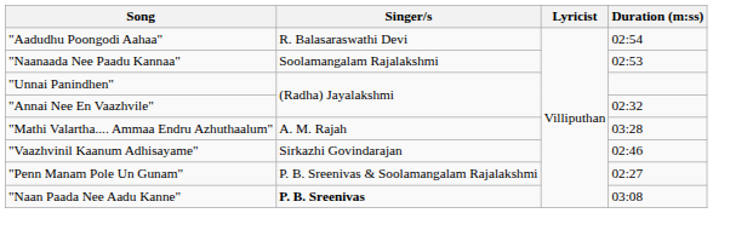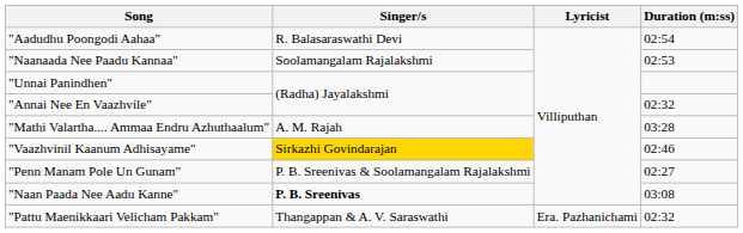"Vaazhvinil Kaanum Adhisayame" | Singer/s: no background -> gold background
+ row: "Pattu Maenikkaari Velicham Pakkam" | Thangappan & A. V. Saraswathi | Era. Pazhanichami | 02:32
